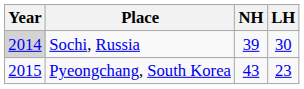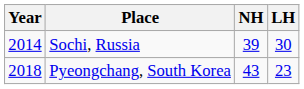Sochi, Russia | Year: lightgrey background -> no background
Pyeongchang, South Korea | Year: 2015 -> 2018
